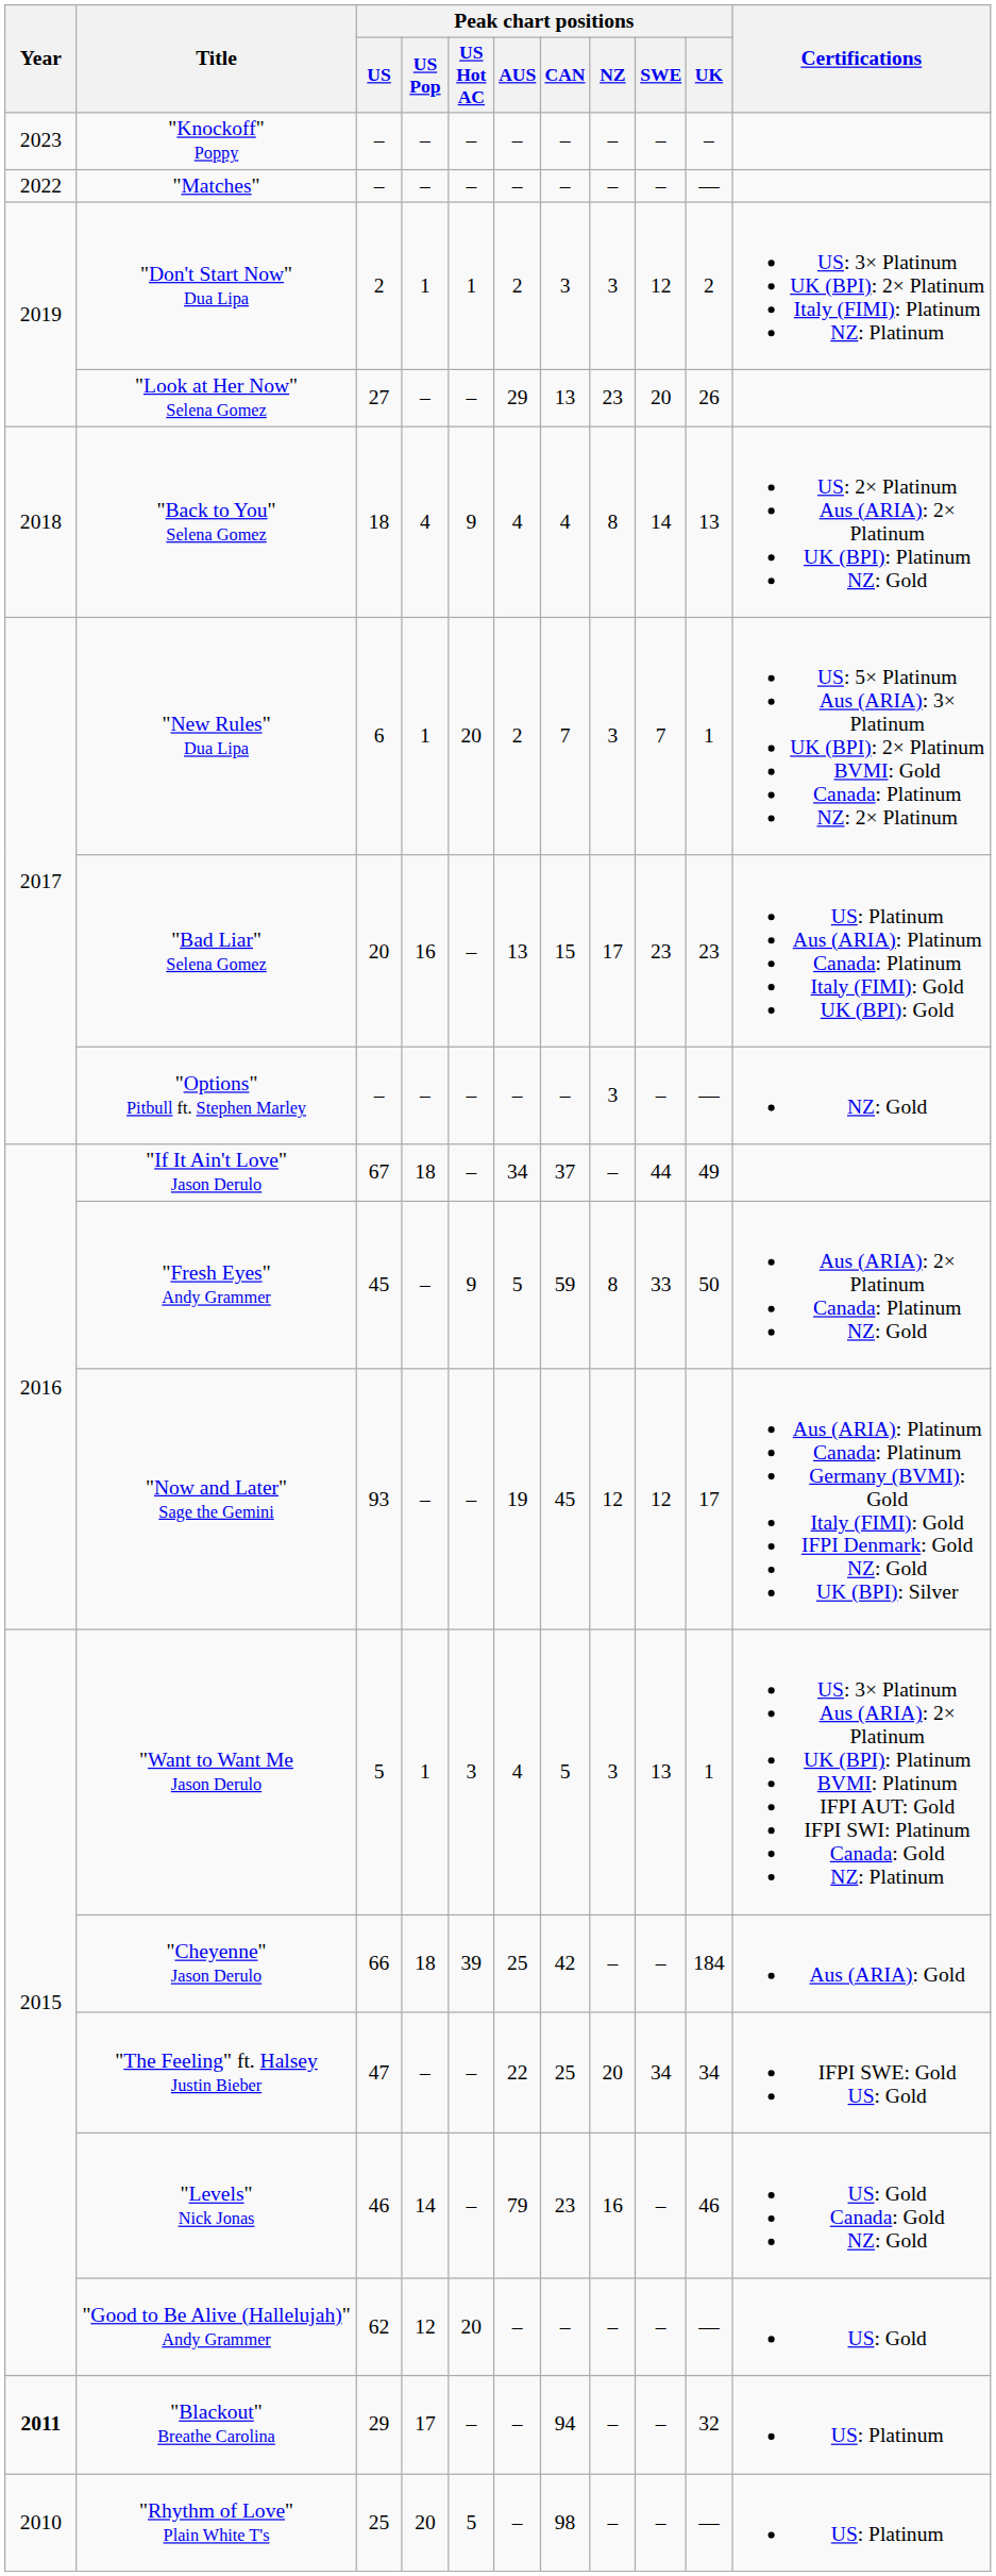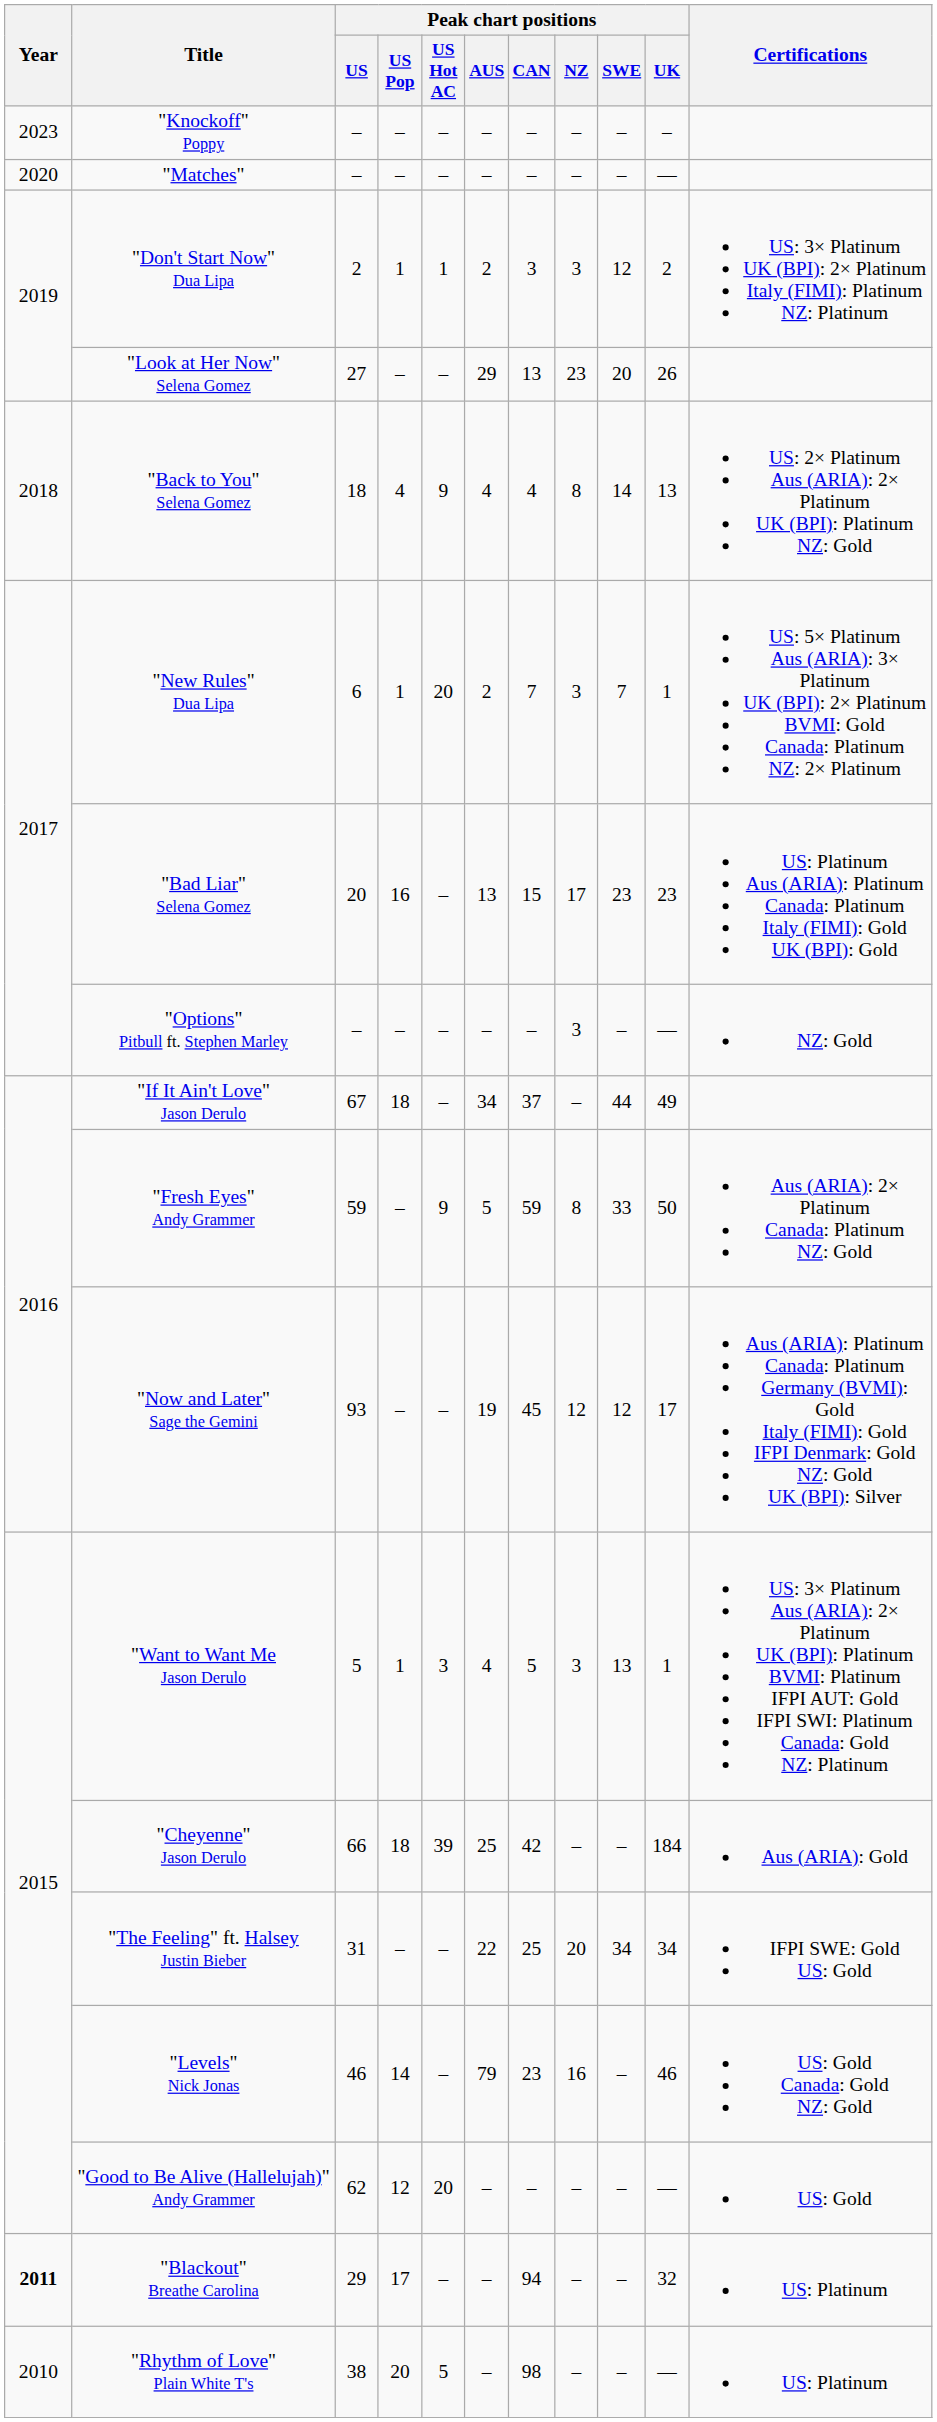"Matches" | Year: 2022 -> 2020
"Fresh Eyes" Andy Grammer | Peak chart positions / US: 45 -> 59
"The Feeling" ft. Halsey Justin Bieber | Peak chart positions / US: 47 -> 31
"Rhythm of Love" Plain White T's | Peak chart positions / US: 25 -> 38
